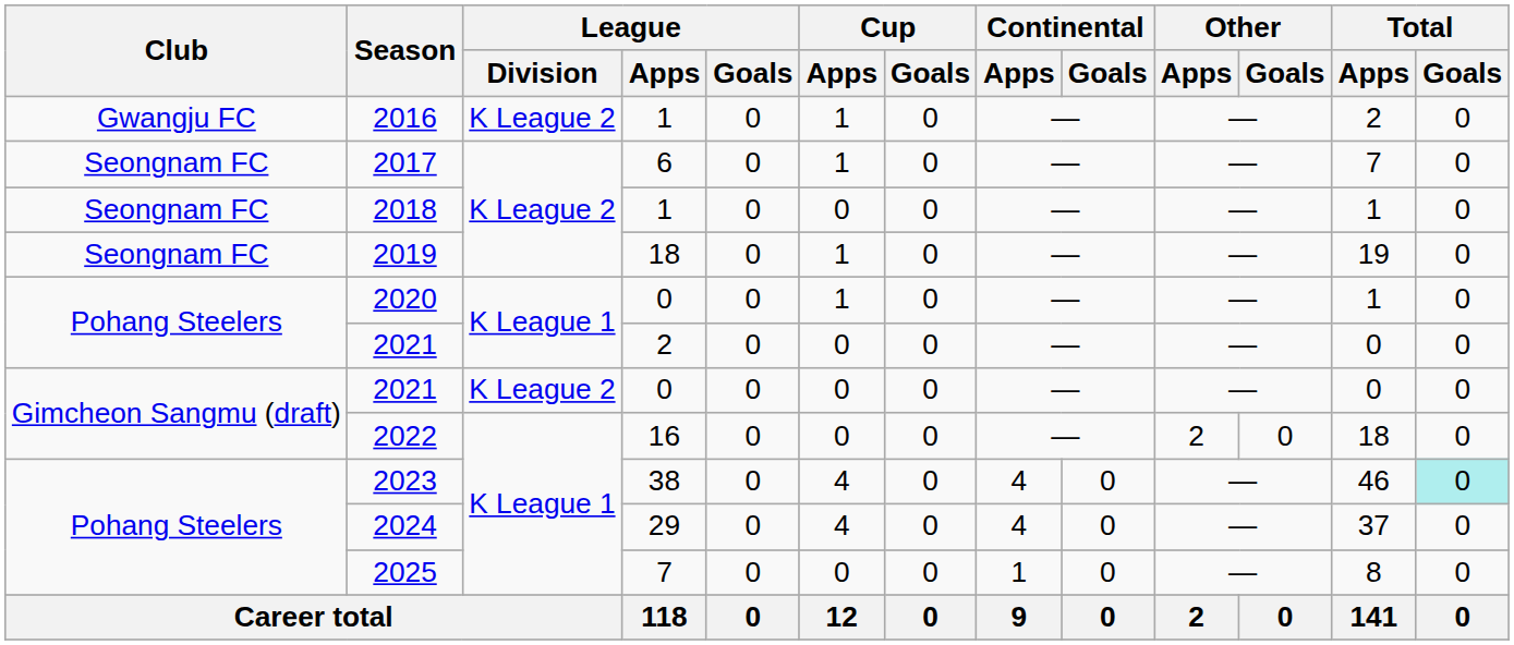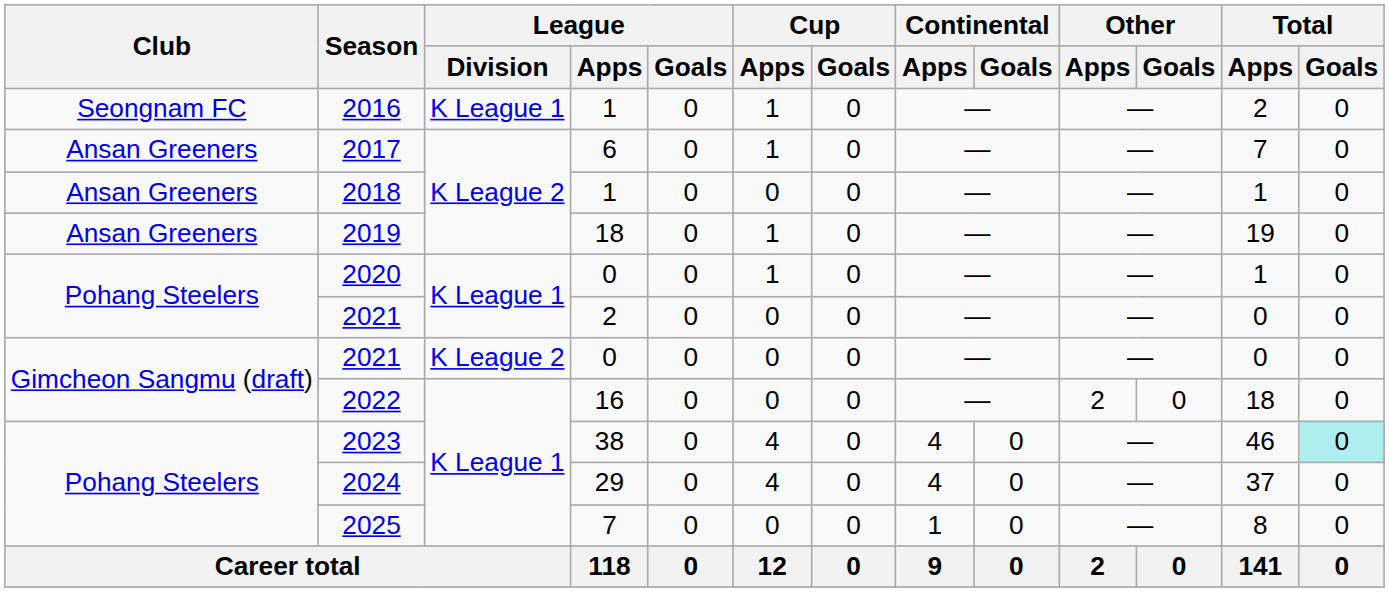2016 | Club: Gwangju FC -> Seongnam FC
2016 | League / Division: K League 2 -> K League 1
2017 | Club: Seongnam FC -> Ansan Greeners
2018 | Club: Seongnam FC -> Ansan Greeners
2019 | Club: Seongnam FC -> Ansan Greeners
